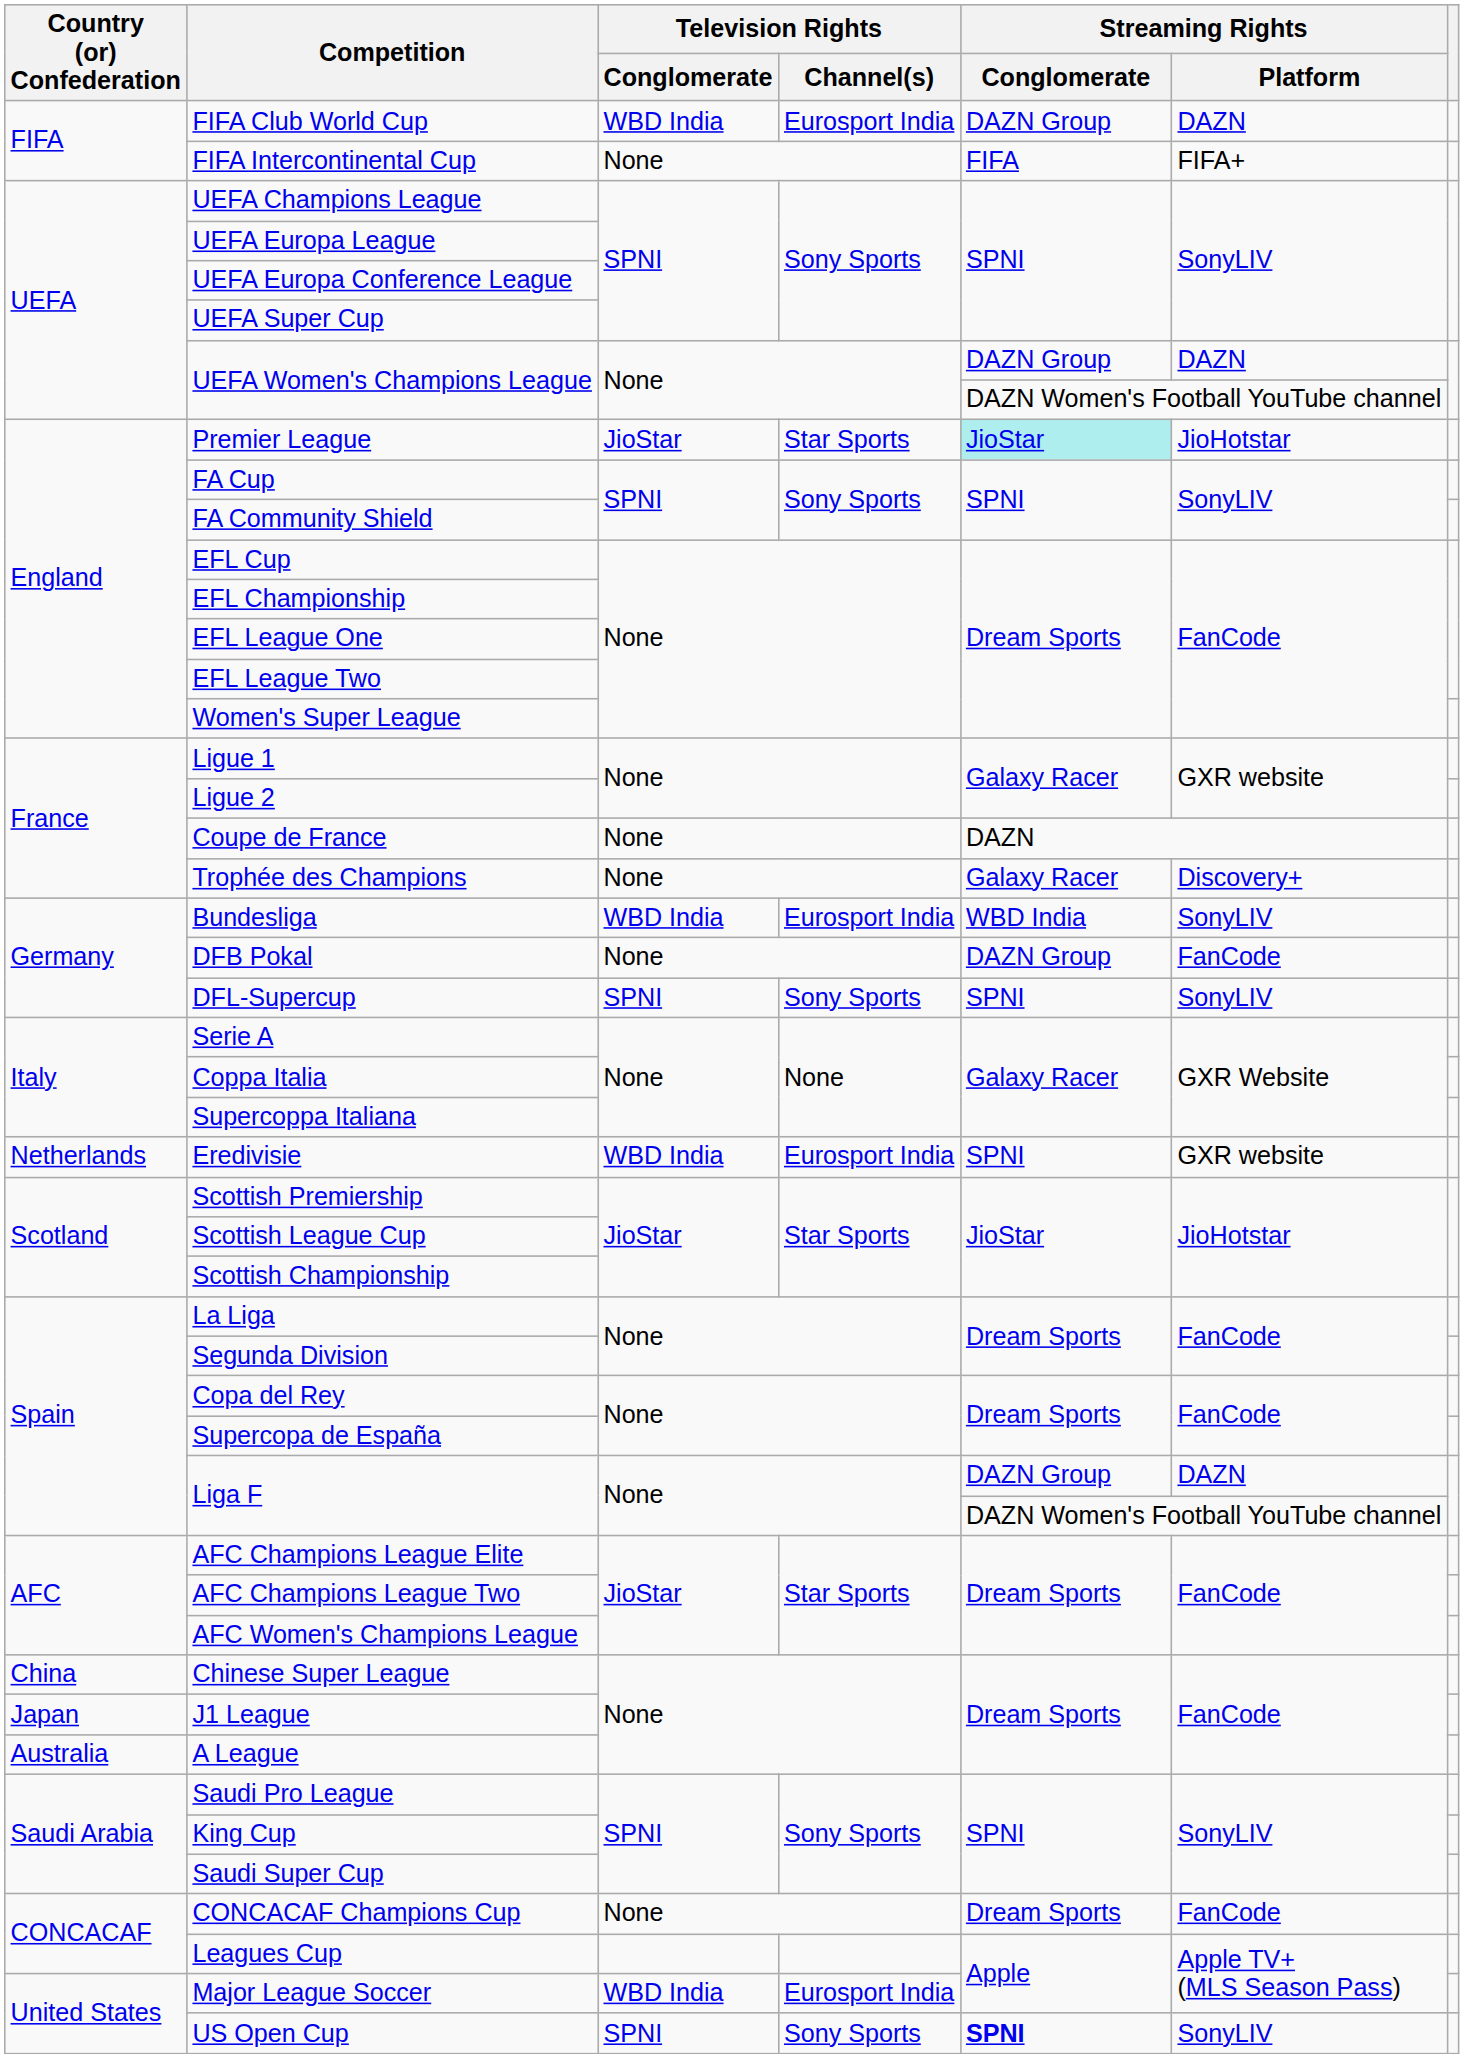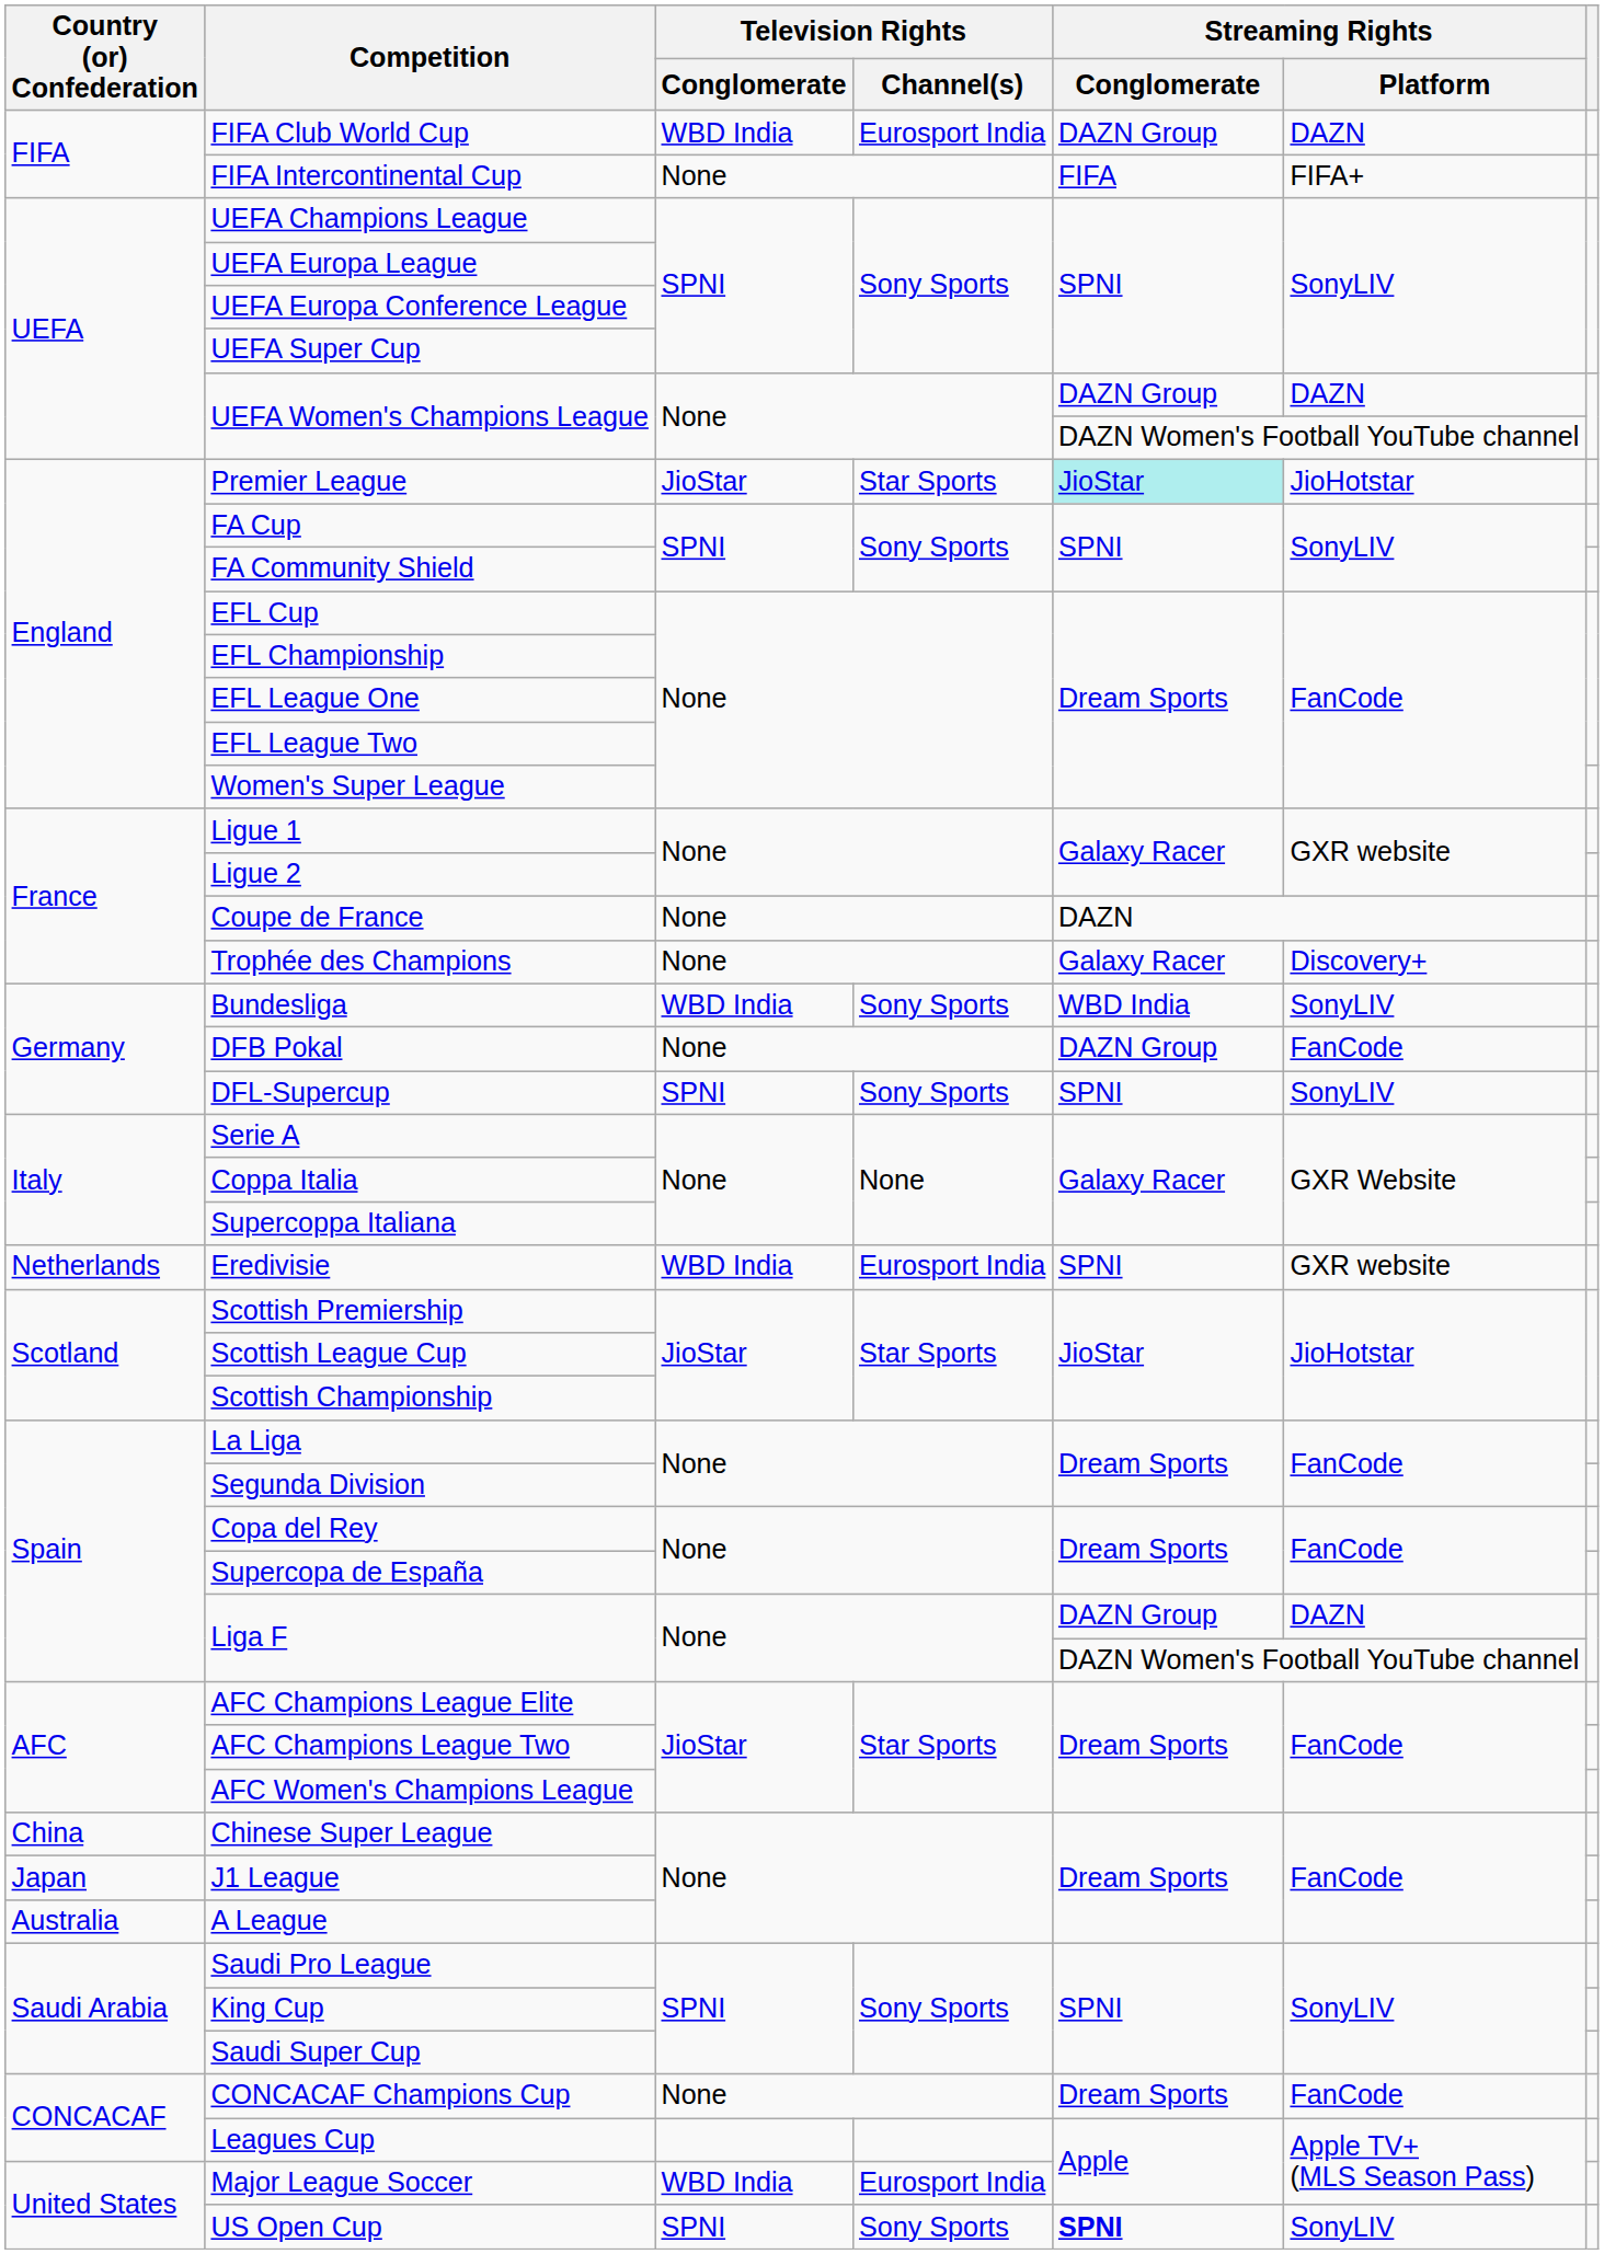Bundesliga | Television Rights / Channel(s): Eurosport India -> Sony Sports
